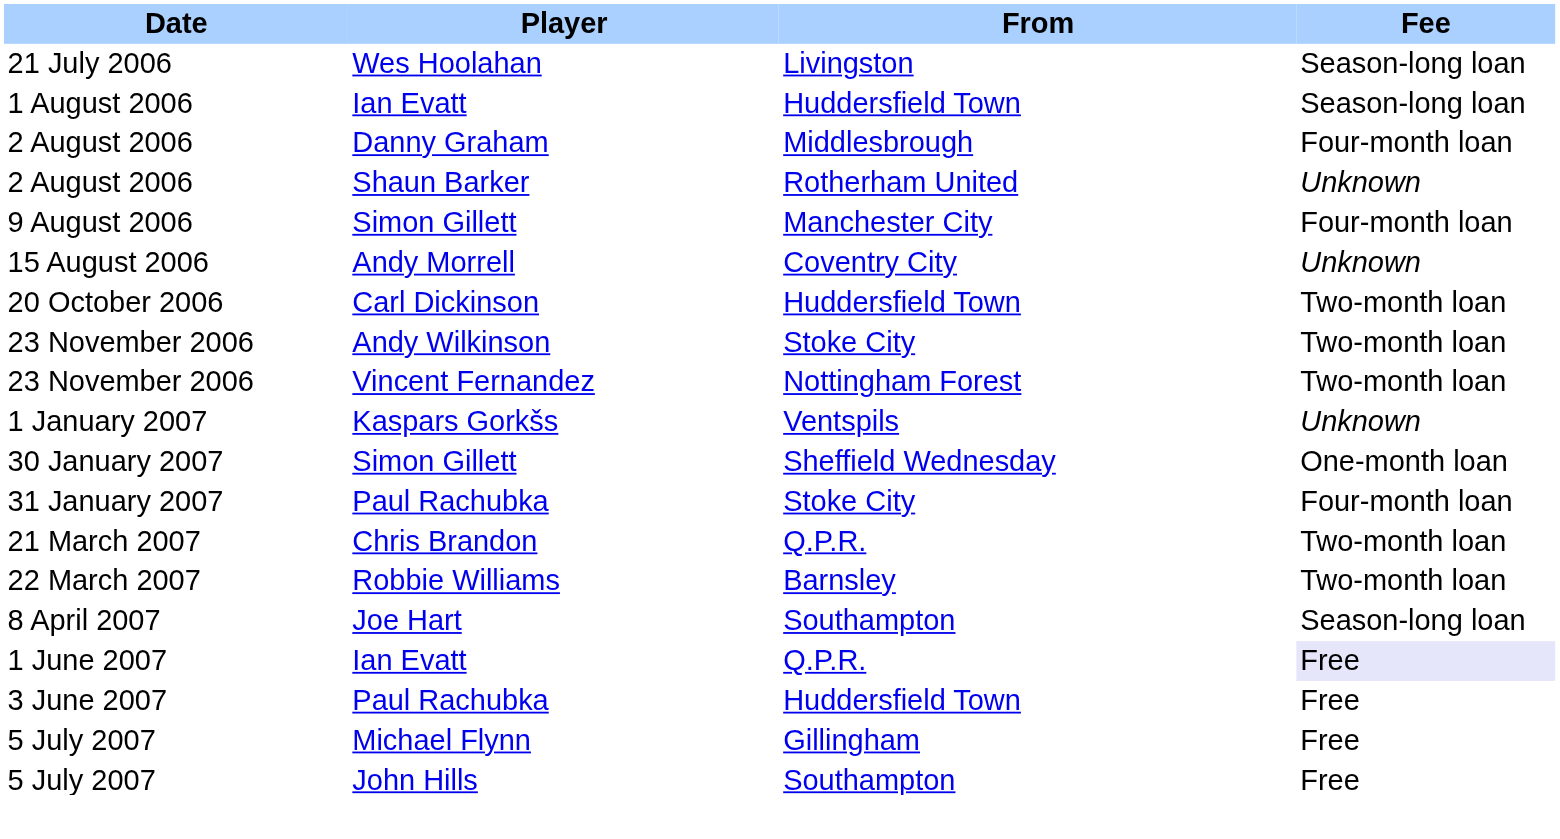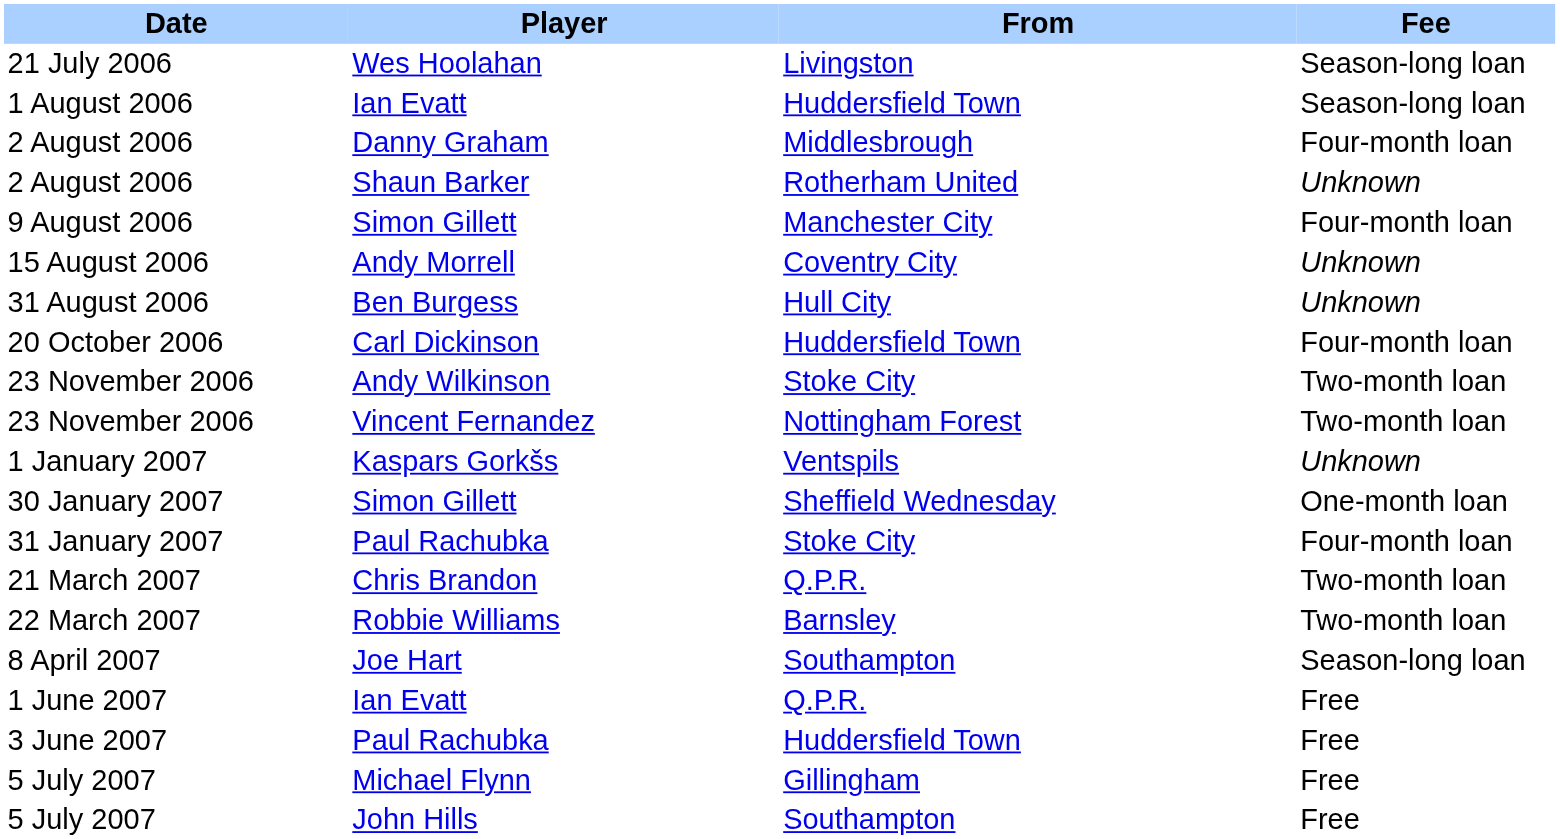+ row: 31 August 2006 | Ben Burgess | Hull City | Unknown
20 October 2006 | Fee: Two-month loan -> Four-month loan
1 June 2007 | Fee: lavender background -> no background
